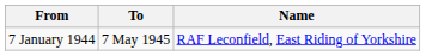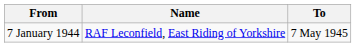columns swapped: To <-> Name
